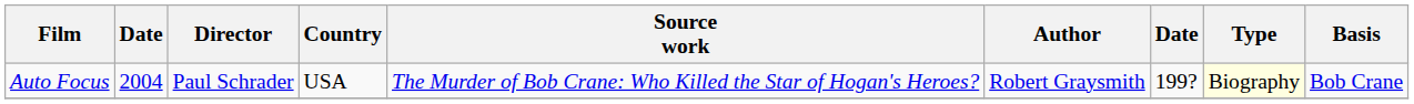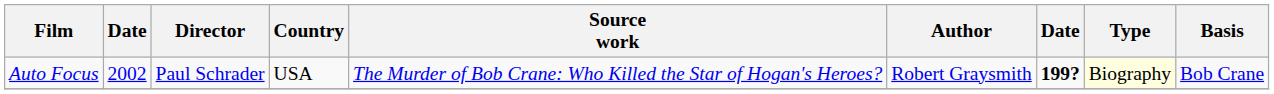Auto Focus | column 2: 2004 -> 2002
Auto Focus | column 7: normal -> bold
